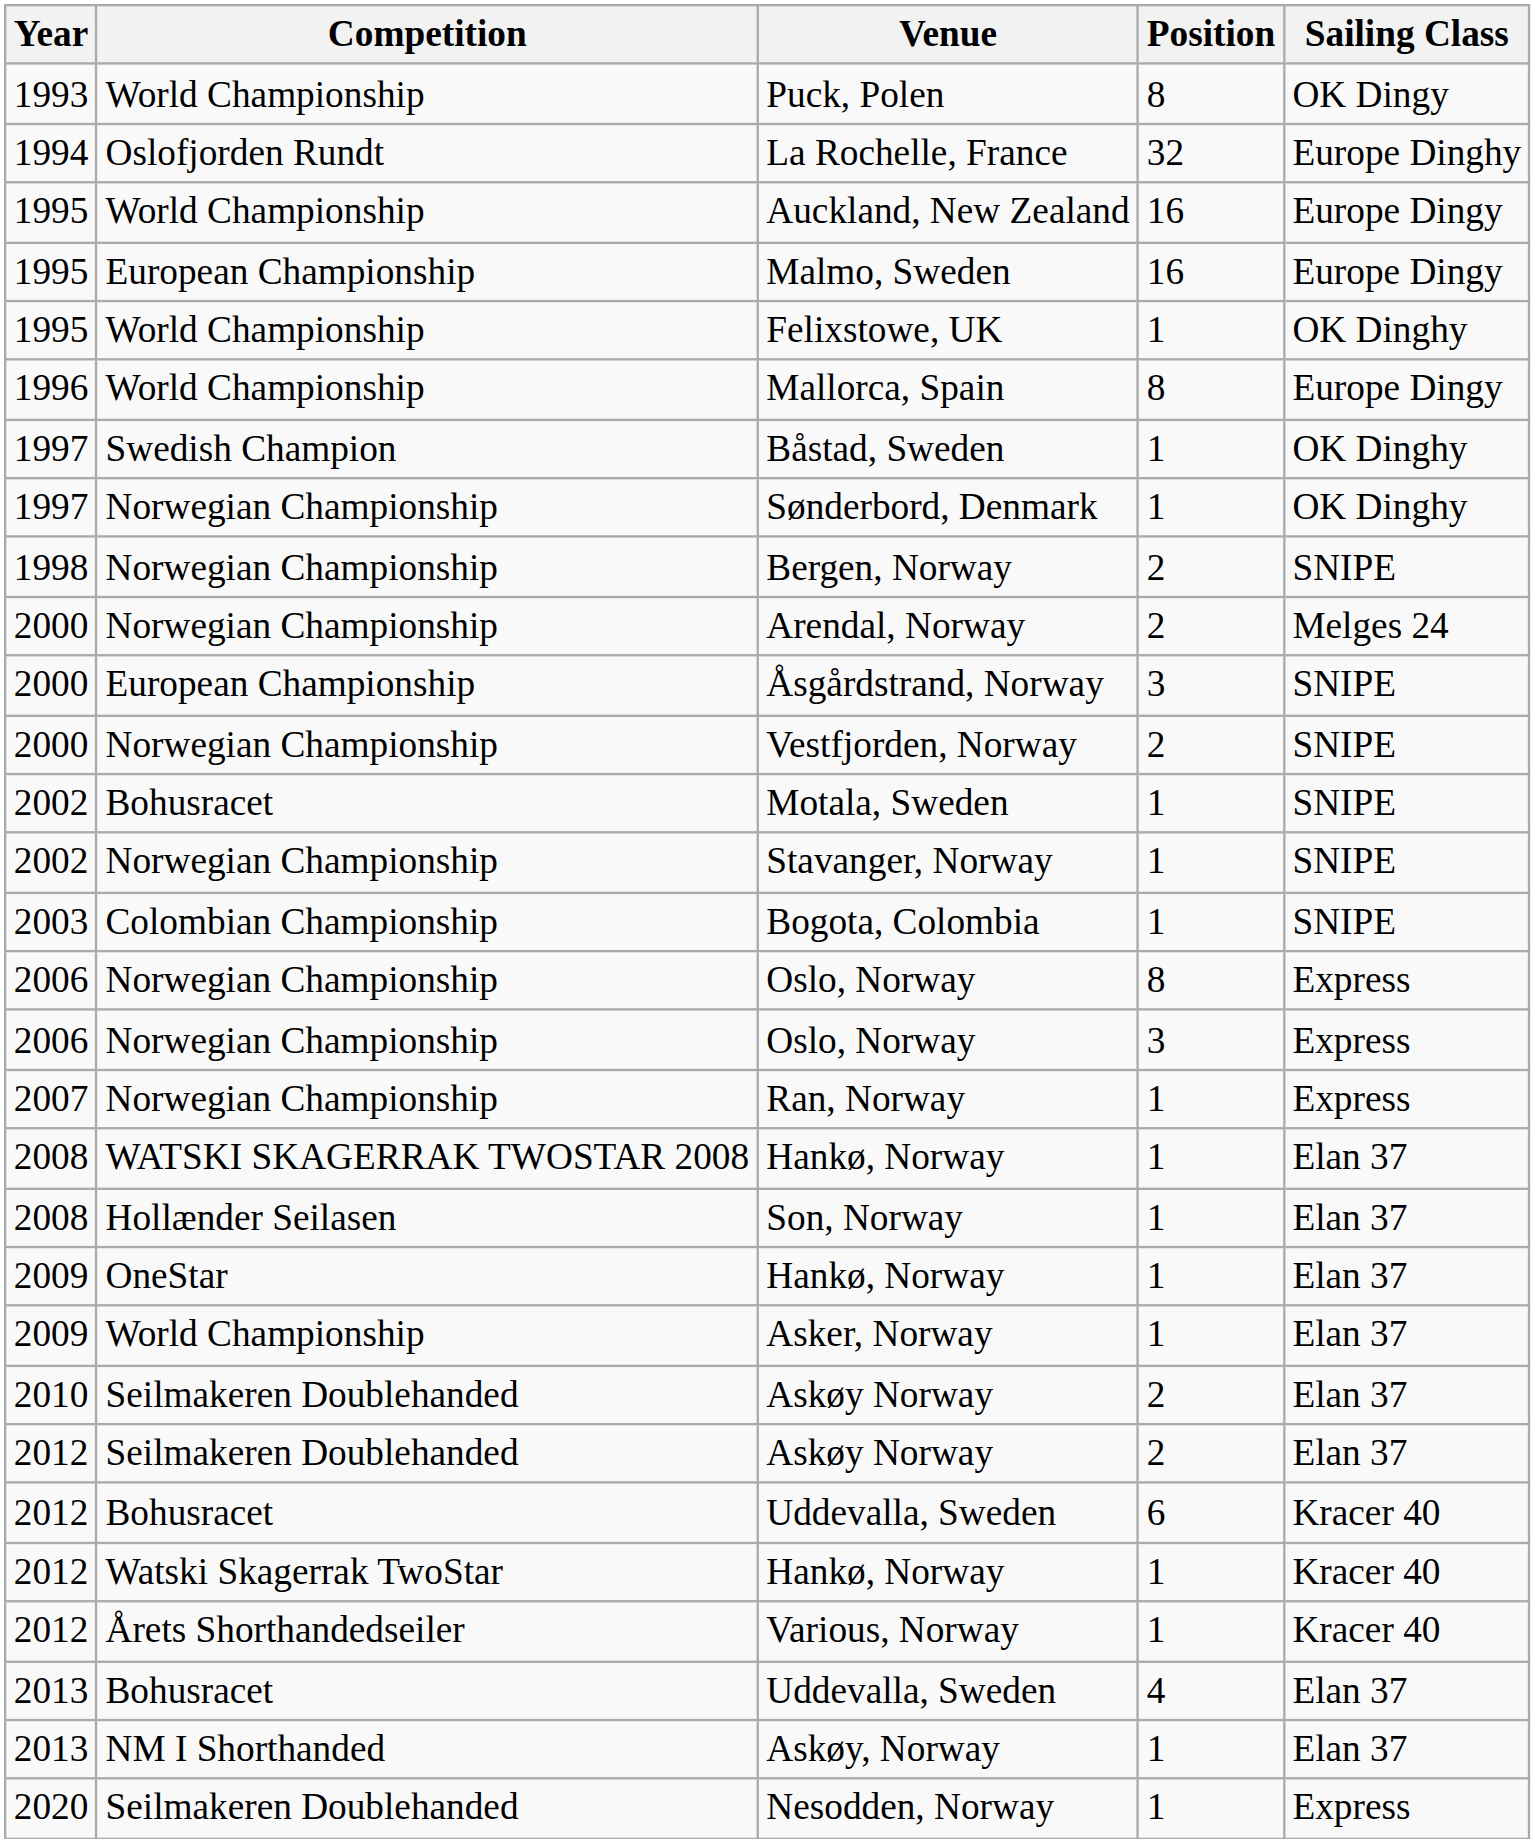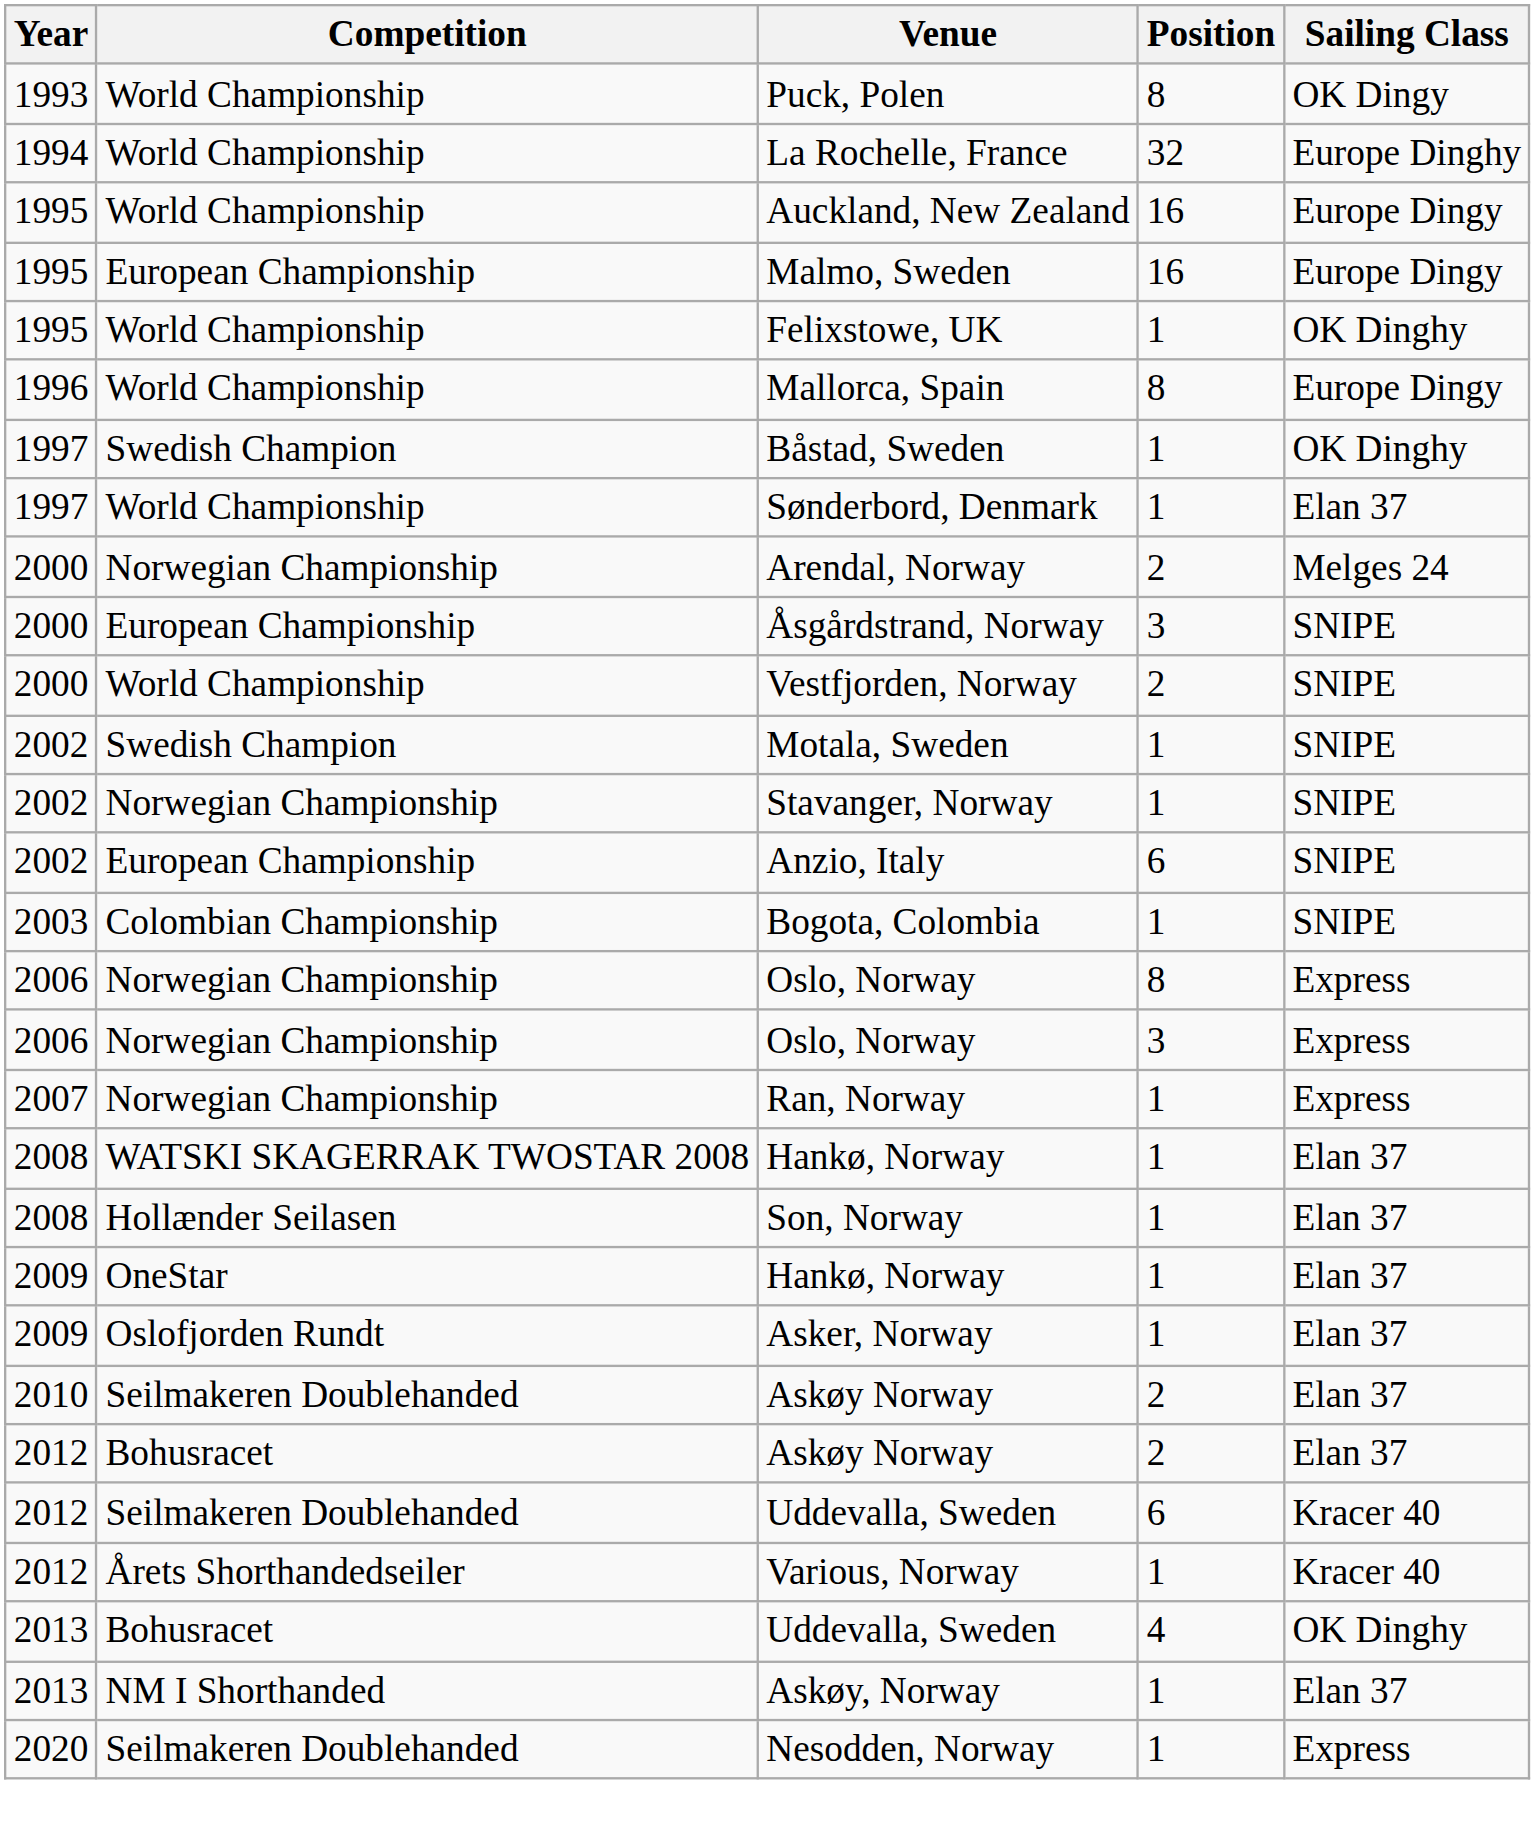La Rochelle, France | Competition: Oslofjorden Rundt -> World Championship
Sønderbord, Denmark | Competition: Norwegian Championship -> World Championship
Sønderbord, Denmark | Sailing Class: OK Dinghy -> Elan 37
- row: 1998 | Norwegian Championship | Bergen, Norway | 2 | SNIPE
Vestfjorden, Norway | Competition: Norwegian Championship -> World Championship
Motala, Sweden | Competition: Bohusracet -> Swedish Champion
+ row: 2002 | European Championship | Anzio, Italy | 6 | SNIPE
Asker, Norway | Competition: World Championship -> Oslofjorden Rundt
2012 / Askøy Norway | Competition: Seilmakeren Doublehanded -> Bohusracet
2012 / Uddevalla, Sweden | Competition: Bohusracet -> Seilmakeren Doublehanded
- row: 2012 | Watski Skagerrak TwoStar | Hankø, Norway | 1 | Kracer 40
2013 / Uddevalla, Sweden | Sailing Class: Elan 37 -> OK Dinghy
